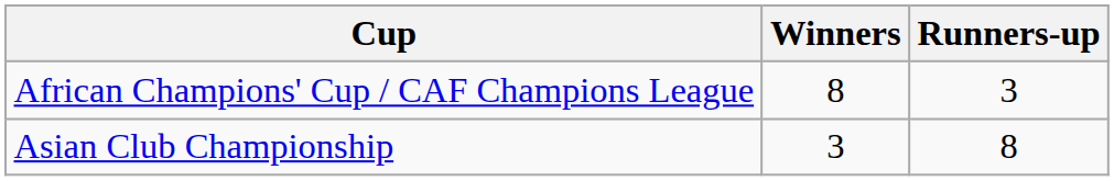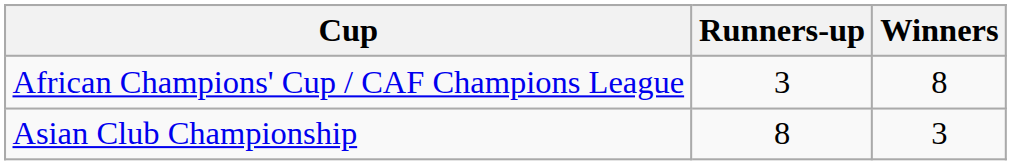columns swapped: Winners <-> Runners-up
